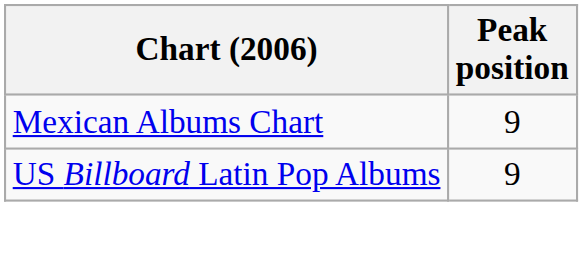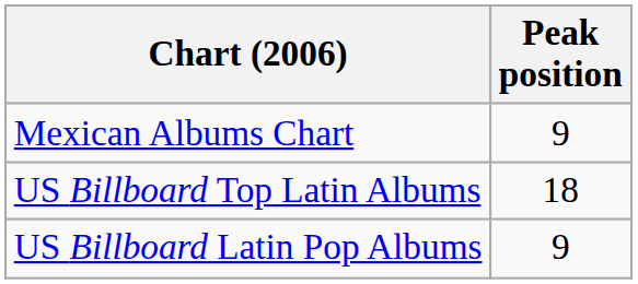+ row: US Billboard Top Latin Albums | 18
